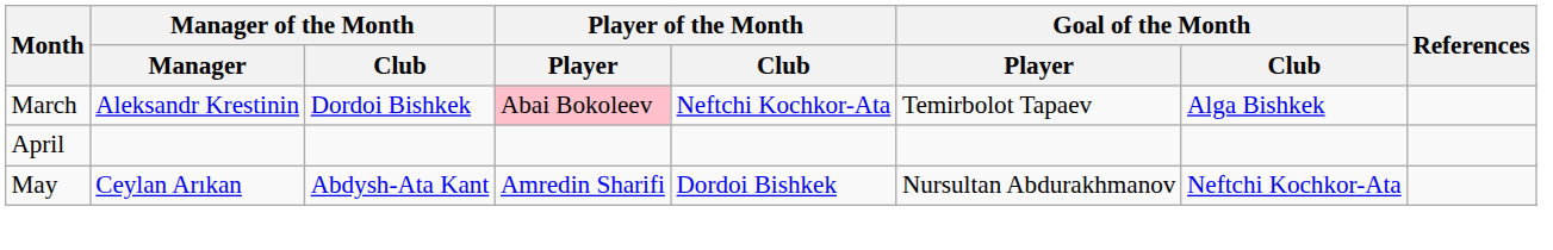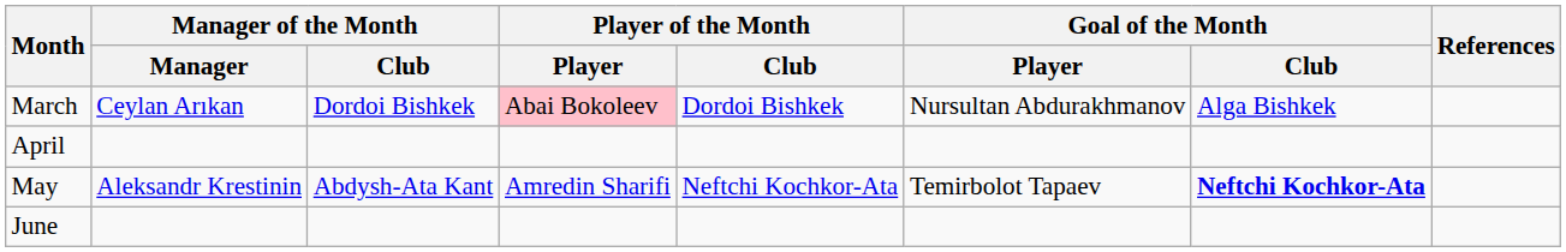March | Manager of the Month / Manager: Aleksandr Krestinin -> Ceylan Arıkan
March | Player of the Month / Club: Neftchi Kochkor-Ata -> Dordoi Bishkek
March | Goal of the Month / Player: Temirbolot Tapaev -> Nursultan Abdurakhmanov
May | Manager of the Month / Manager: Ceylan Arıkan -> Aleksandr Krestinin
May | Player of the Month / Club: Dordoi Bishkek -> Neftchi Kochkor-Ata
May | Goal of the Month / Player: Nursultan Abdurakhmanov -> Temirbolot Tapaev
May | Goal of the Month / Club: normal -> bold
+ row: June
